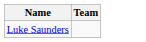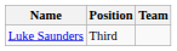+ column: Position | Third
